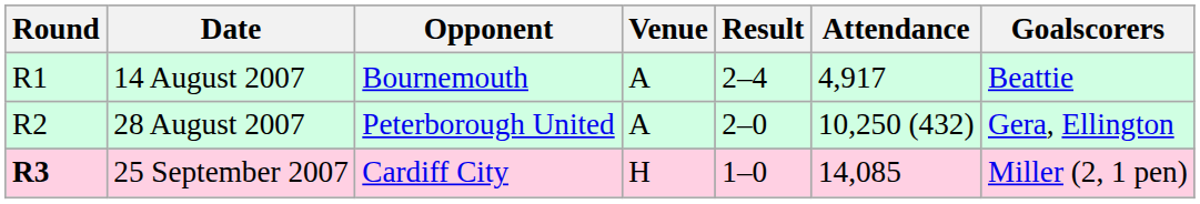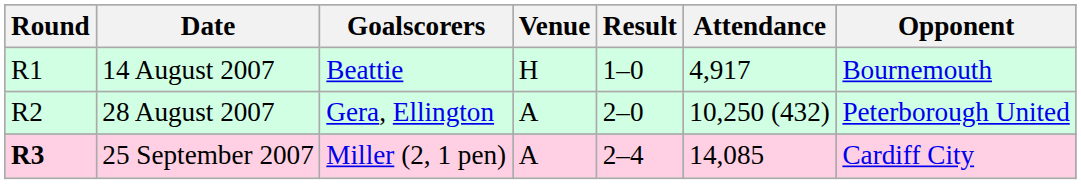columns swapped: Opponent <-> Goalscorers
14 August 2007 | Venue: A -> H
14 August 2007 | Result: 2–4 -> 1–0
25 September 2007 | Venue: H -> A
25 September 2007 | Result: 1–0 -> 2–4
